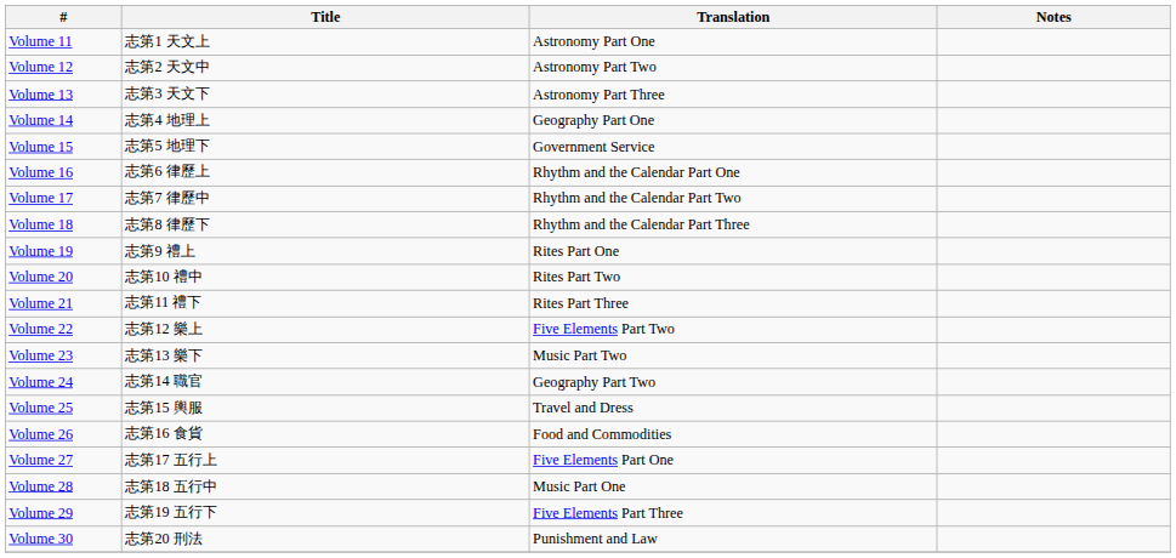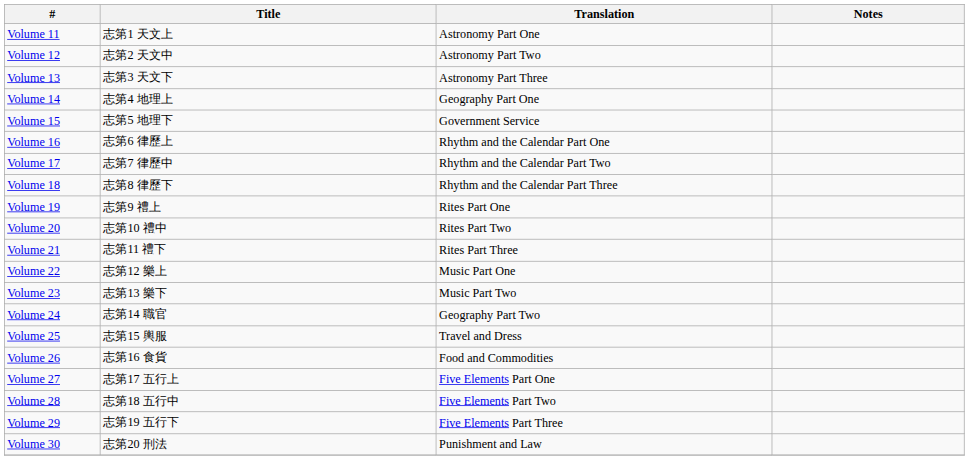Volume 22 | Translation: Five Elements Part Two -> Music Part One
Volume 28 | Translation: Music Part One -> Five Elements Part Two
